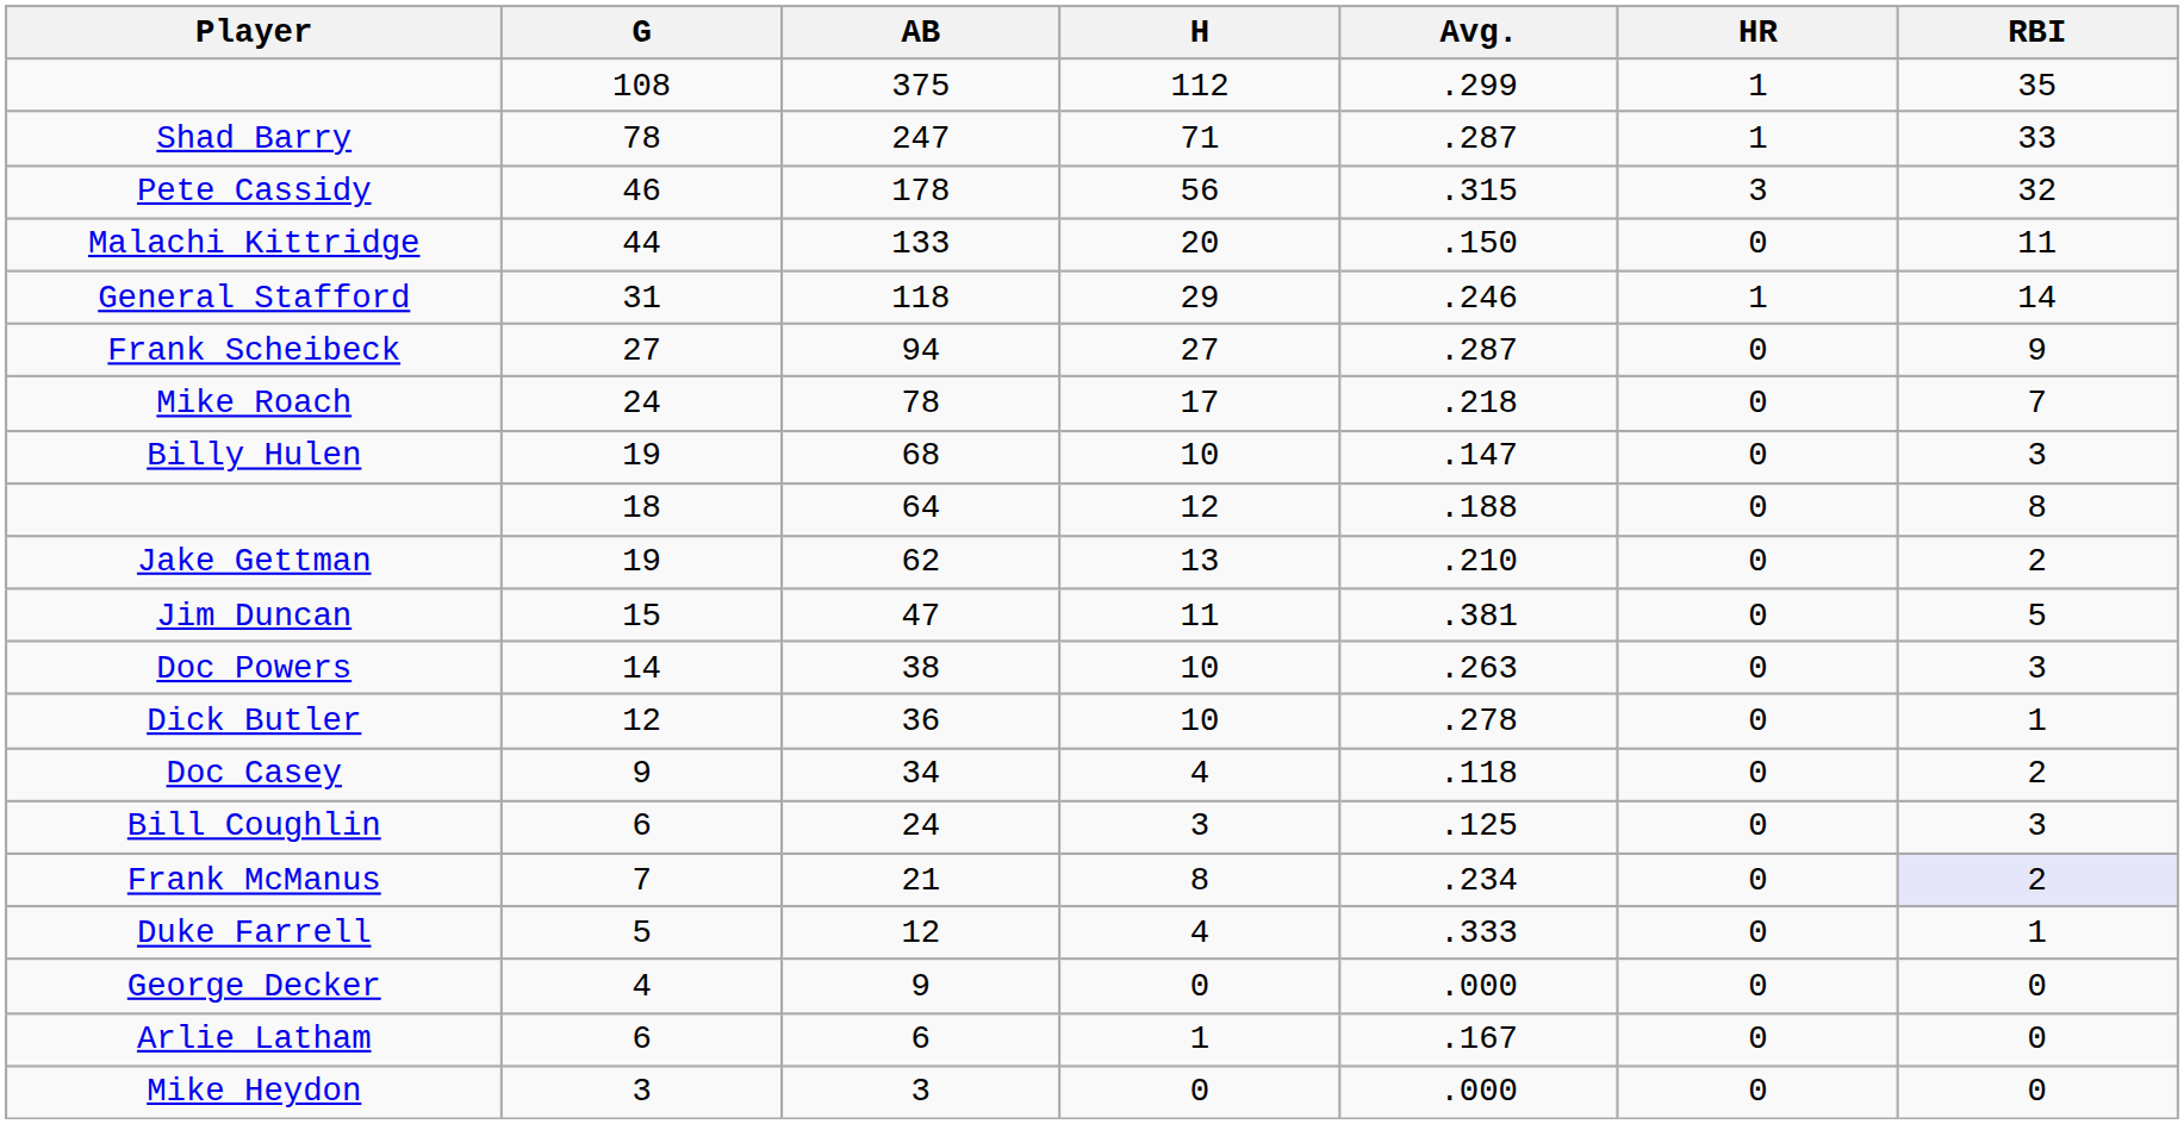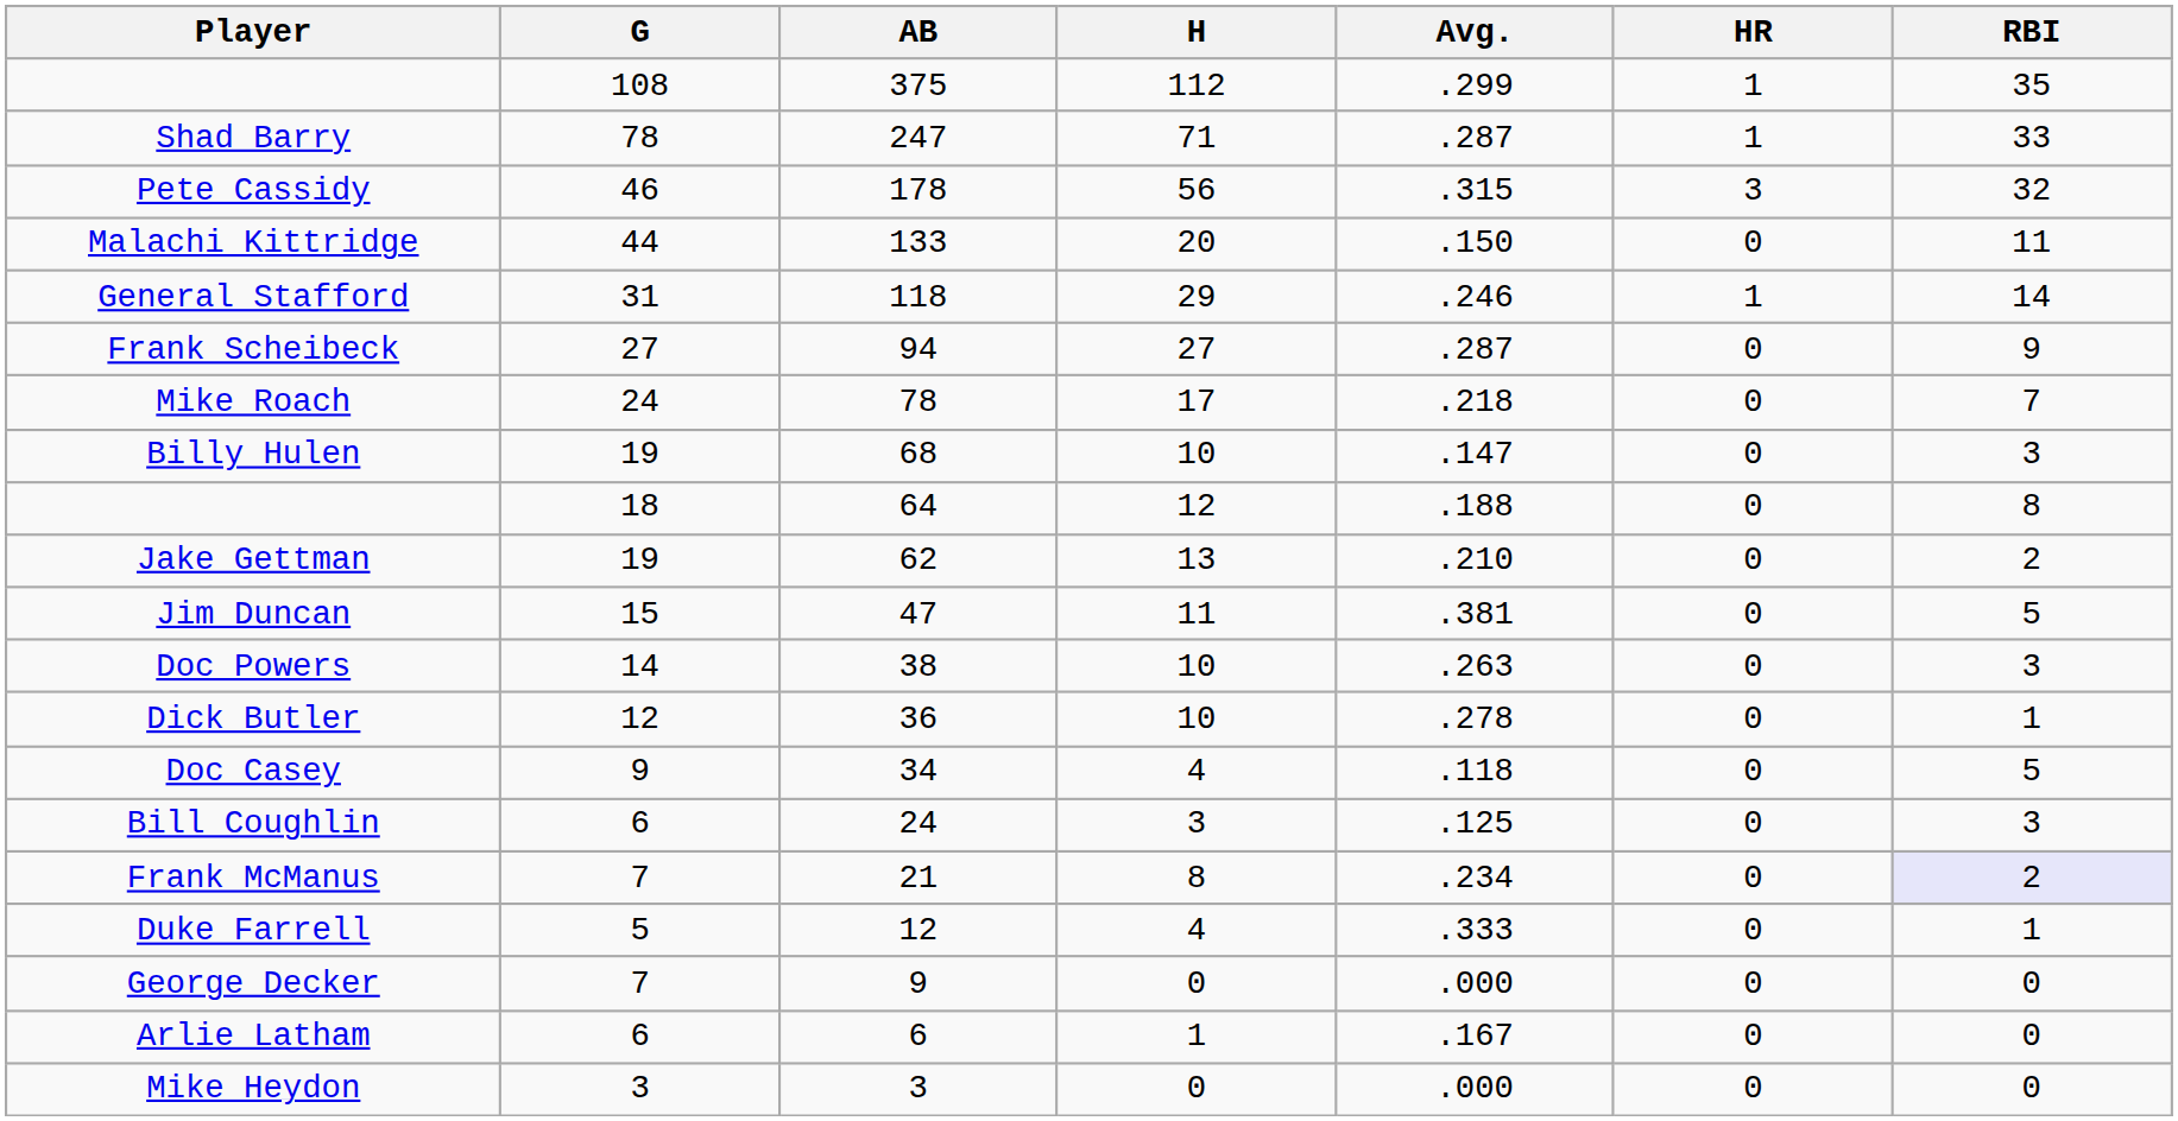Doc Casey | RBI: 2 -> 5
George Decker | G: 4 -> 7
